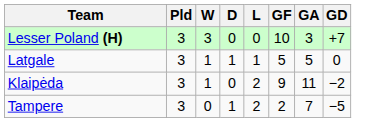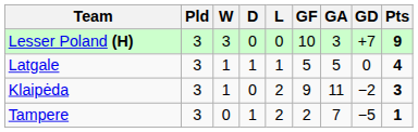+ column: Pts | 9 | 4 | 3 | 1
